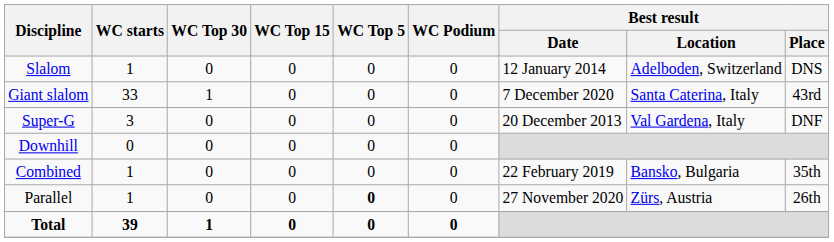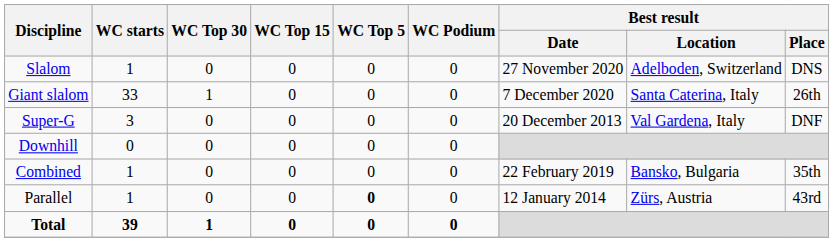Slalom | Best result / Date: 12 January 2014 -> 27 November 2020
Giant slalom | Best result / Place: 43rd -> 26th
Parallel | Best result / Date: 27 November 2020 -> 12 January 2014
Parallel | Best result / Place: 26th -> 43rd
